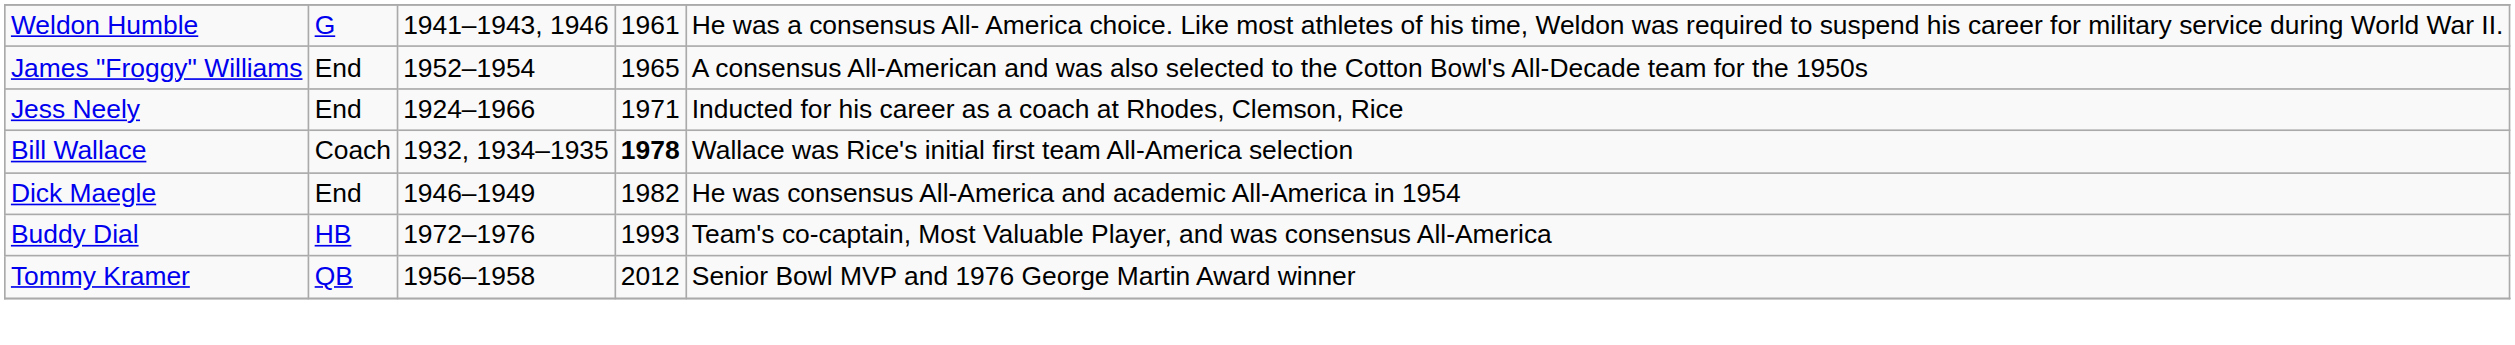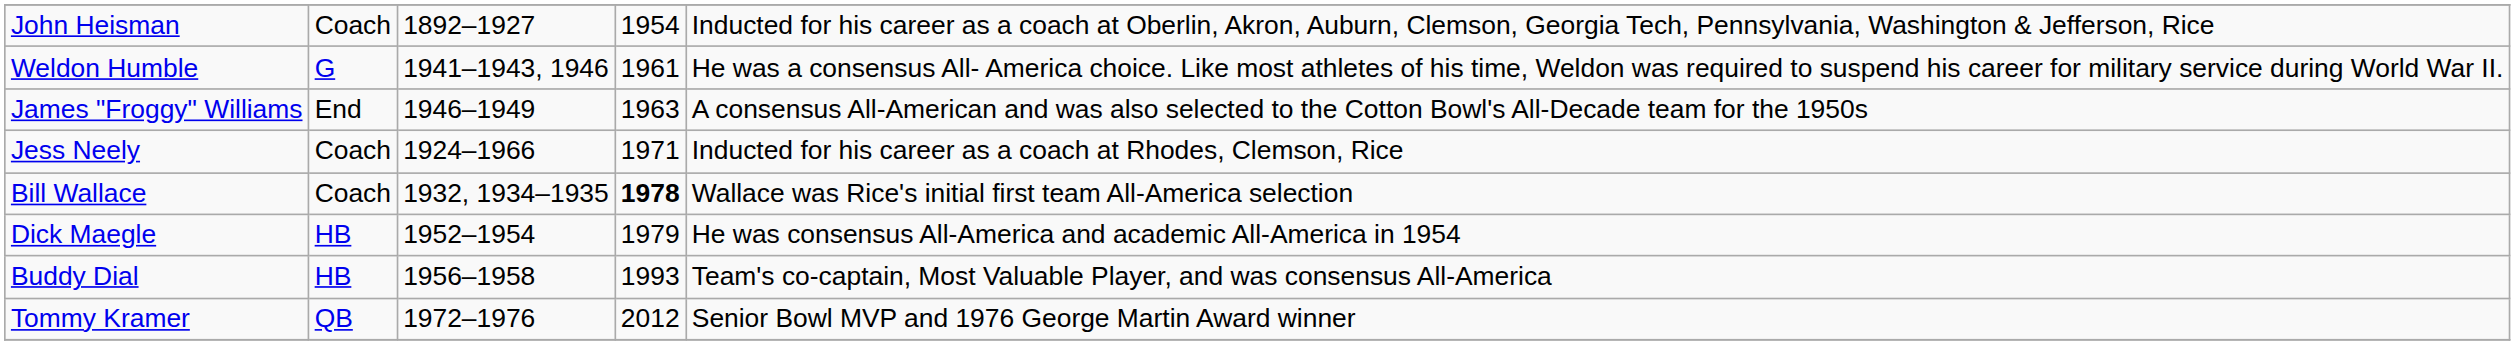+ row: John Heisman | Coach | 1892–1927 | 1954 | Inducted for his career as a coach at Oberlin, Akron, Auburn, Clemson, Georgia Tech, Pennsylvania, Washington & Jefferson, Rice
James "Froggy" Williams | column 3: 1952–1954 -> 1946–1949
James "Froggy" Williams | column 4: 1965 -> 1963
Jess Neely | column 2: End -> Coach
Dick Maegle | column 2: End -> HB
Dick Maegle | column 3: 1946–1949 -> 1952–1954
Dick Maegle | column 4: 1982 -> 1979
Buddy Dial | column 3: 1972–1976 -> 1956–1958
Tommy Kramer | column 3: 1956–1958 -> 1972–1976
